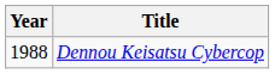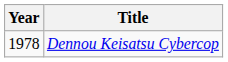Dennou Keisatsu Cybercop | Year: 1988 -> 1978
